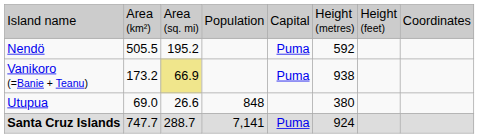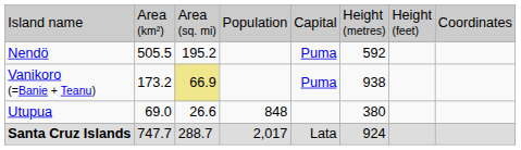Santa Cruz Islands | column 4: 7,141 -> 2,017
Santa Cruz Islands | column 5: Puma -> Lata
